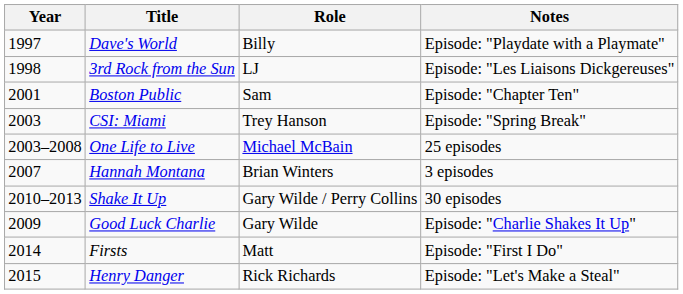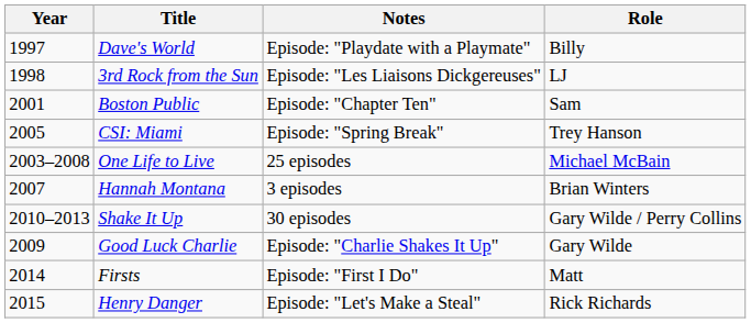columns swapped: Role <-> Notes
CSI: Miami | Year: 2003 -> 2005
